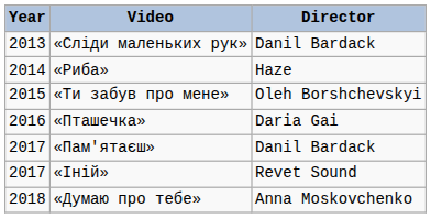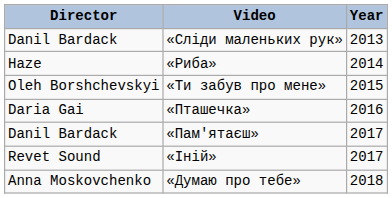columns swapped: Year <-> Director
